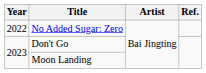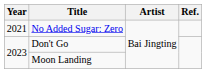No Added Sugar: Zero | Year: 2022 -> 2021
